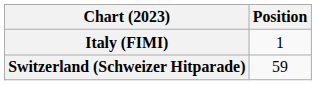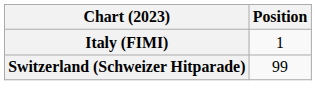Switzerland (Schweizer Hitparade) | Position: 59 -> 99
